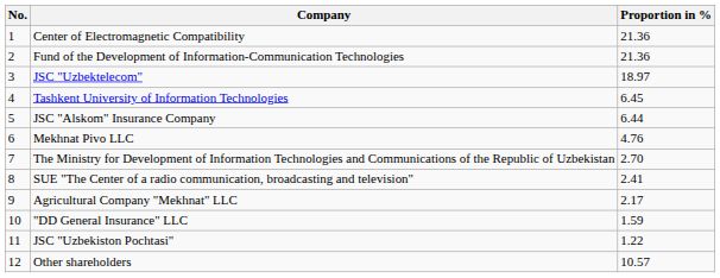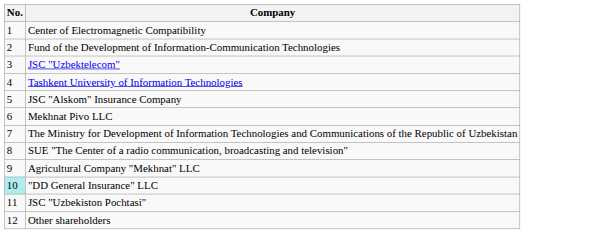- column: Proportion in % | 21.36 | 21.36 | 18.97 | 6.45 | 6.44 | 4.76 | 2.70 | 2.41 | 2.17 | 1.59 | 1.22 | 10.57
"DD General Insurance" LLC | No.: no background -> paleturquoise background
